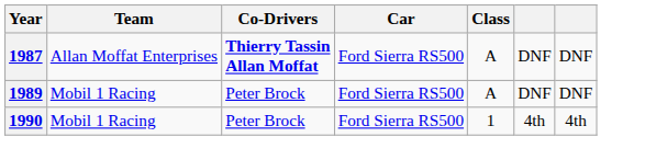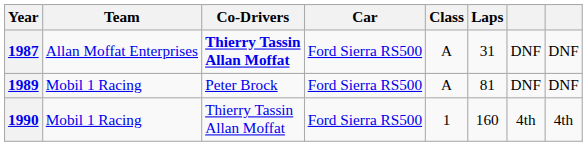+ column: Laps | 31 | 81 | 160
1990 | Co-Drivers: Peter Brock -> Thierry Tassin Allan Moffat
